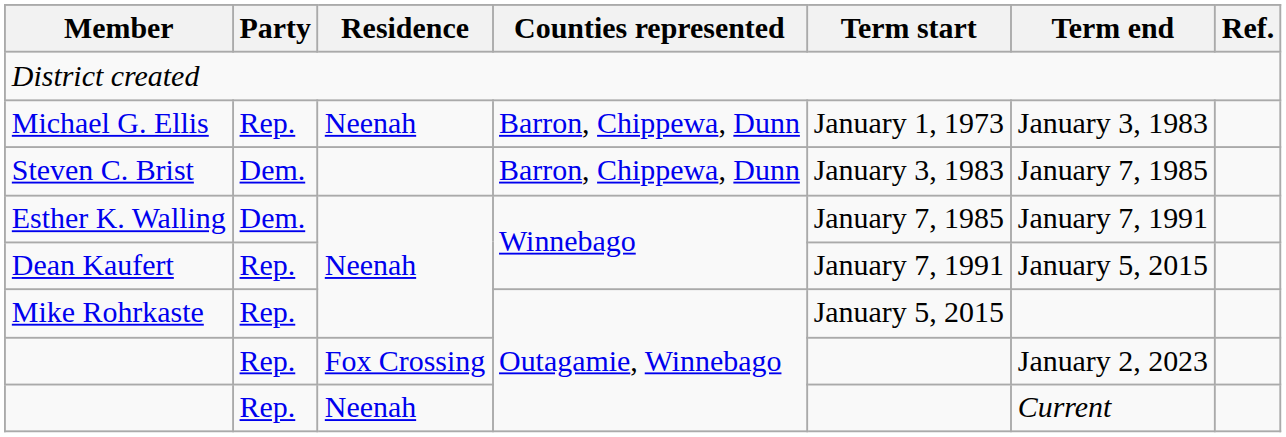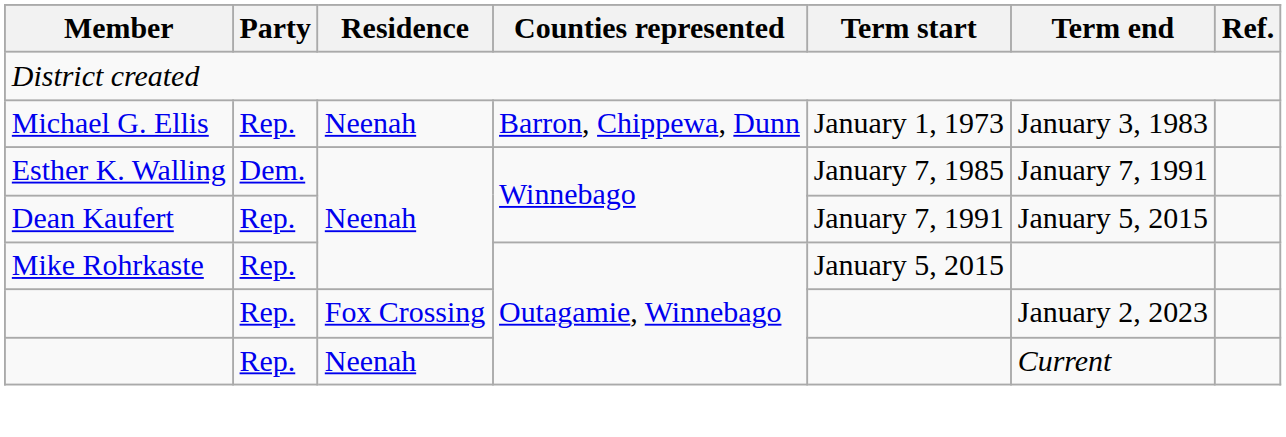- row: Steven C. Brist | Dem. | Barron, Chippewa, Dunn | January 3, 1983 | January 7, 1985
